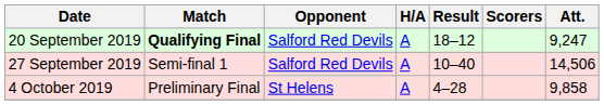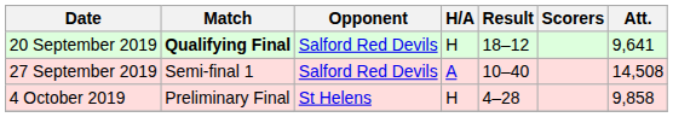20 September 2019 | H/A: A -> H
20 September 2019 | Att.: 9,247 -> 9,641
27 September 2019 | Att.: 14,506 -> 14,508
4 October 2019 | H/A: A -> H
